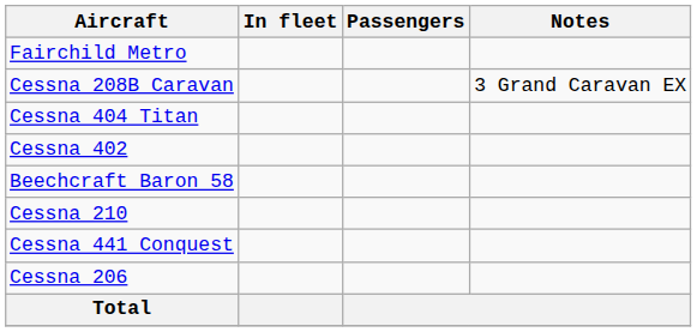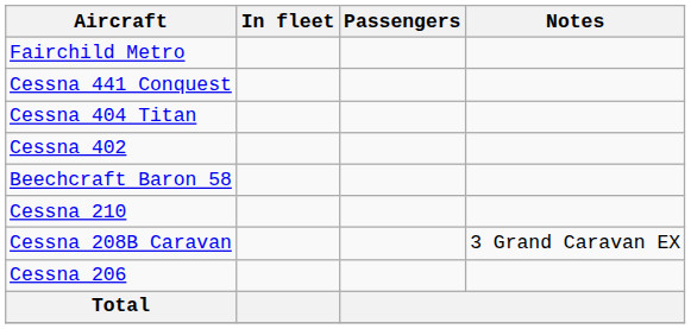rows swapped: Cessna 441 Conquest <-> Cessna 208B Caravan
